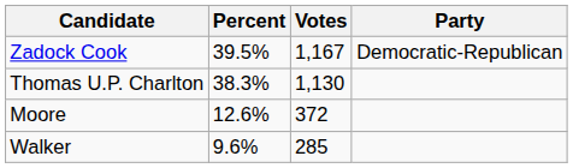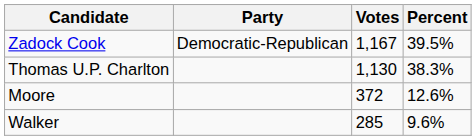columns swapped: Party <-> Percent
